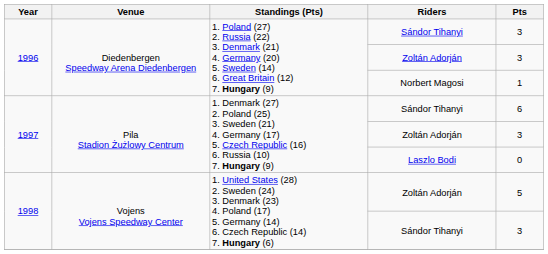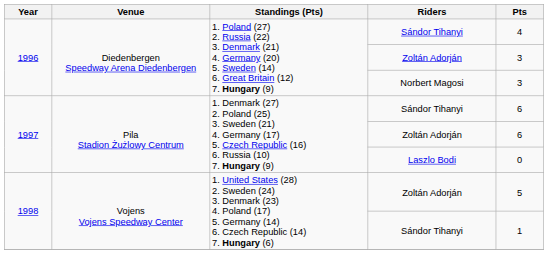1996 / Sándor Tihanyi | Pts: 3 -> 4
Norbert Magosi | Pts: 1 -> 3
1997 / Zoltán Adorján | Pts: 3 -> 6
1998 / Sándor Tihanyi | Pts: 3 -> 1
